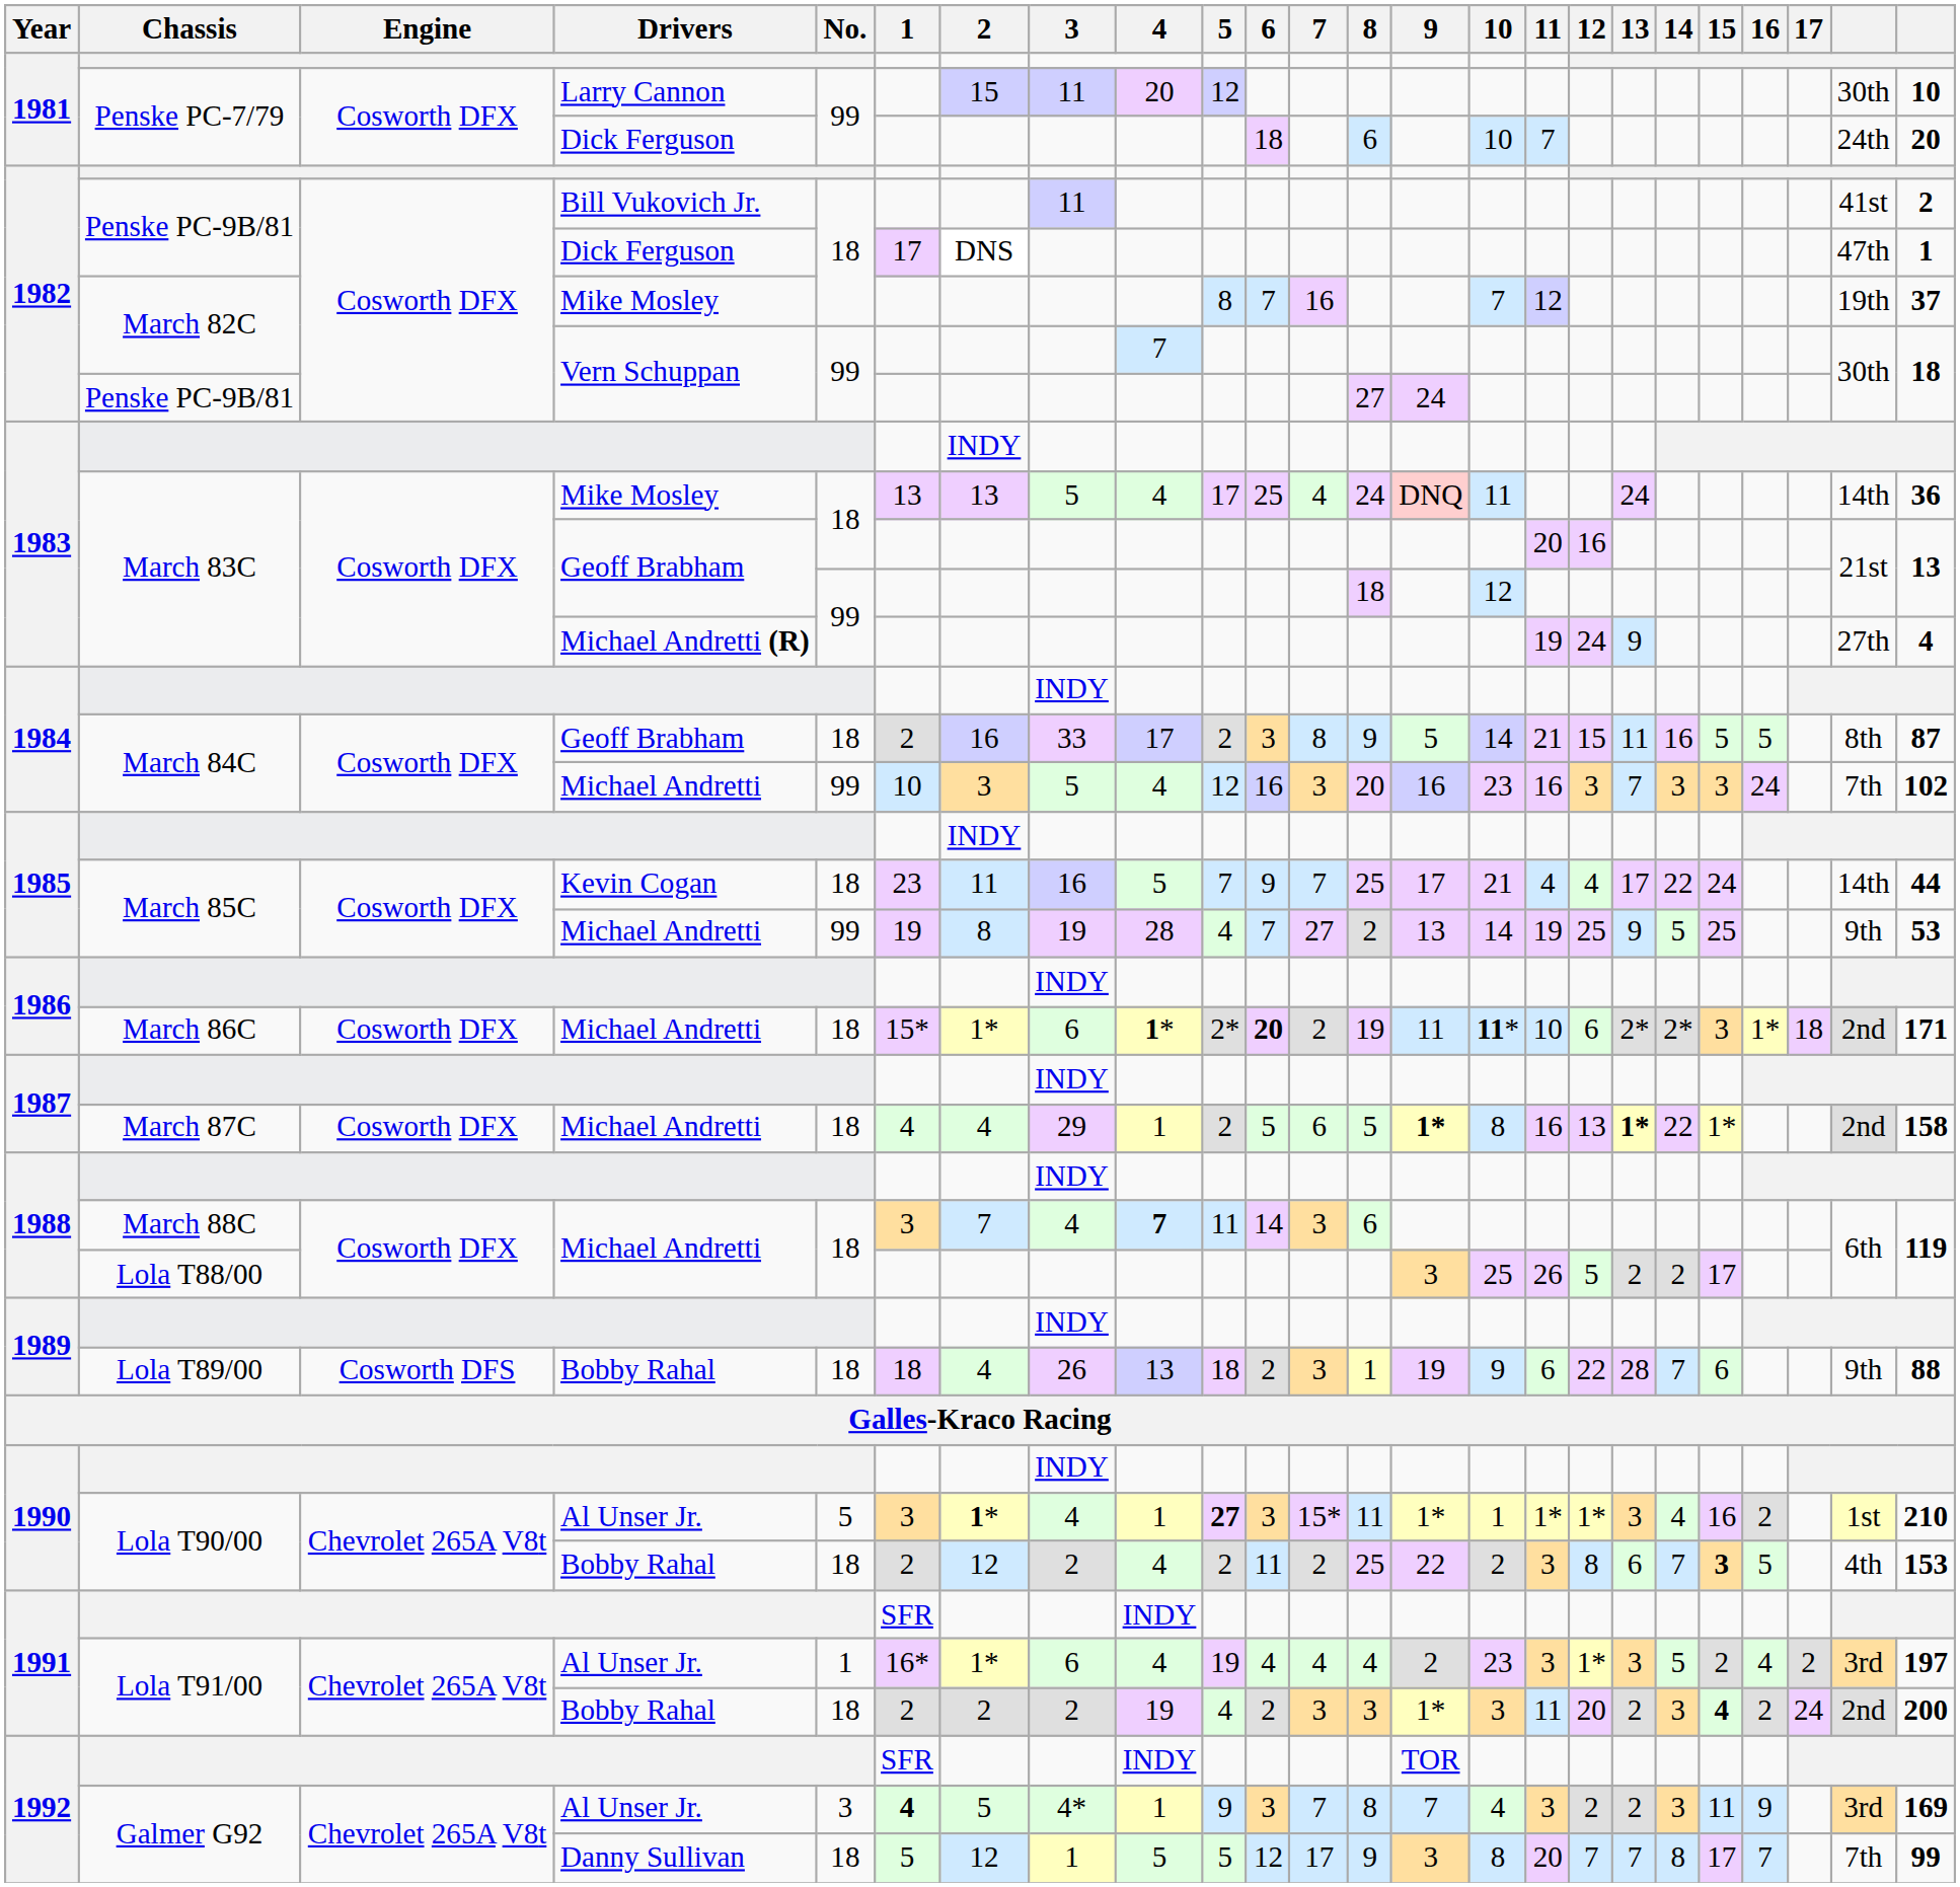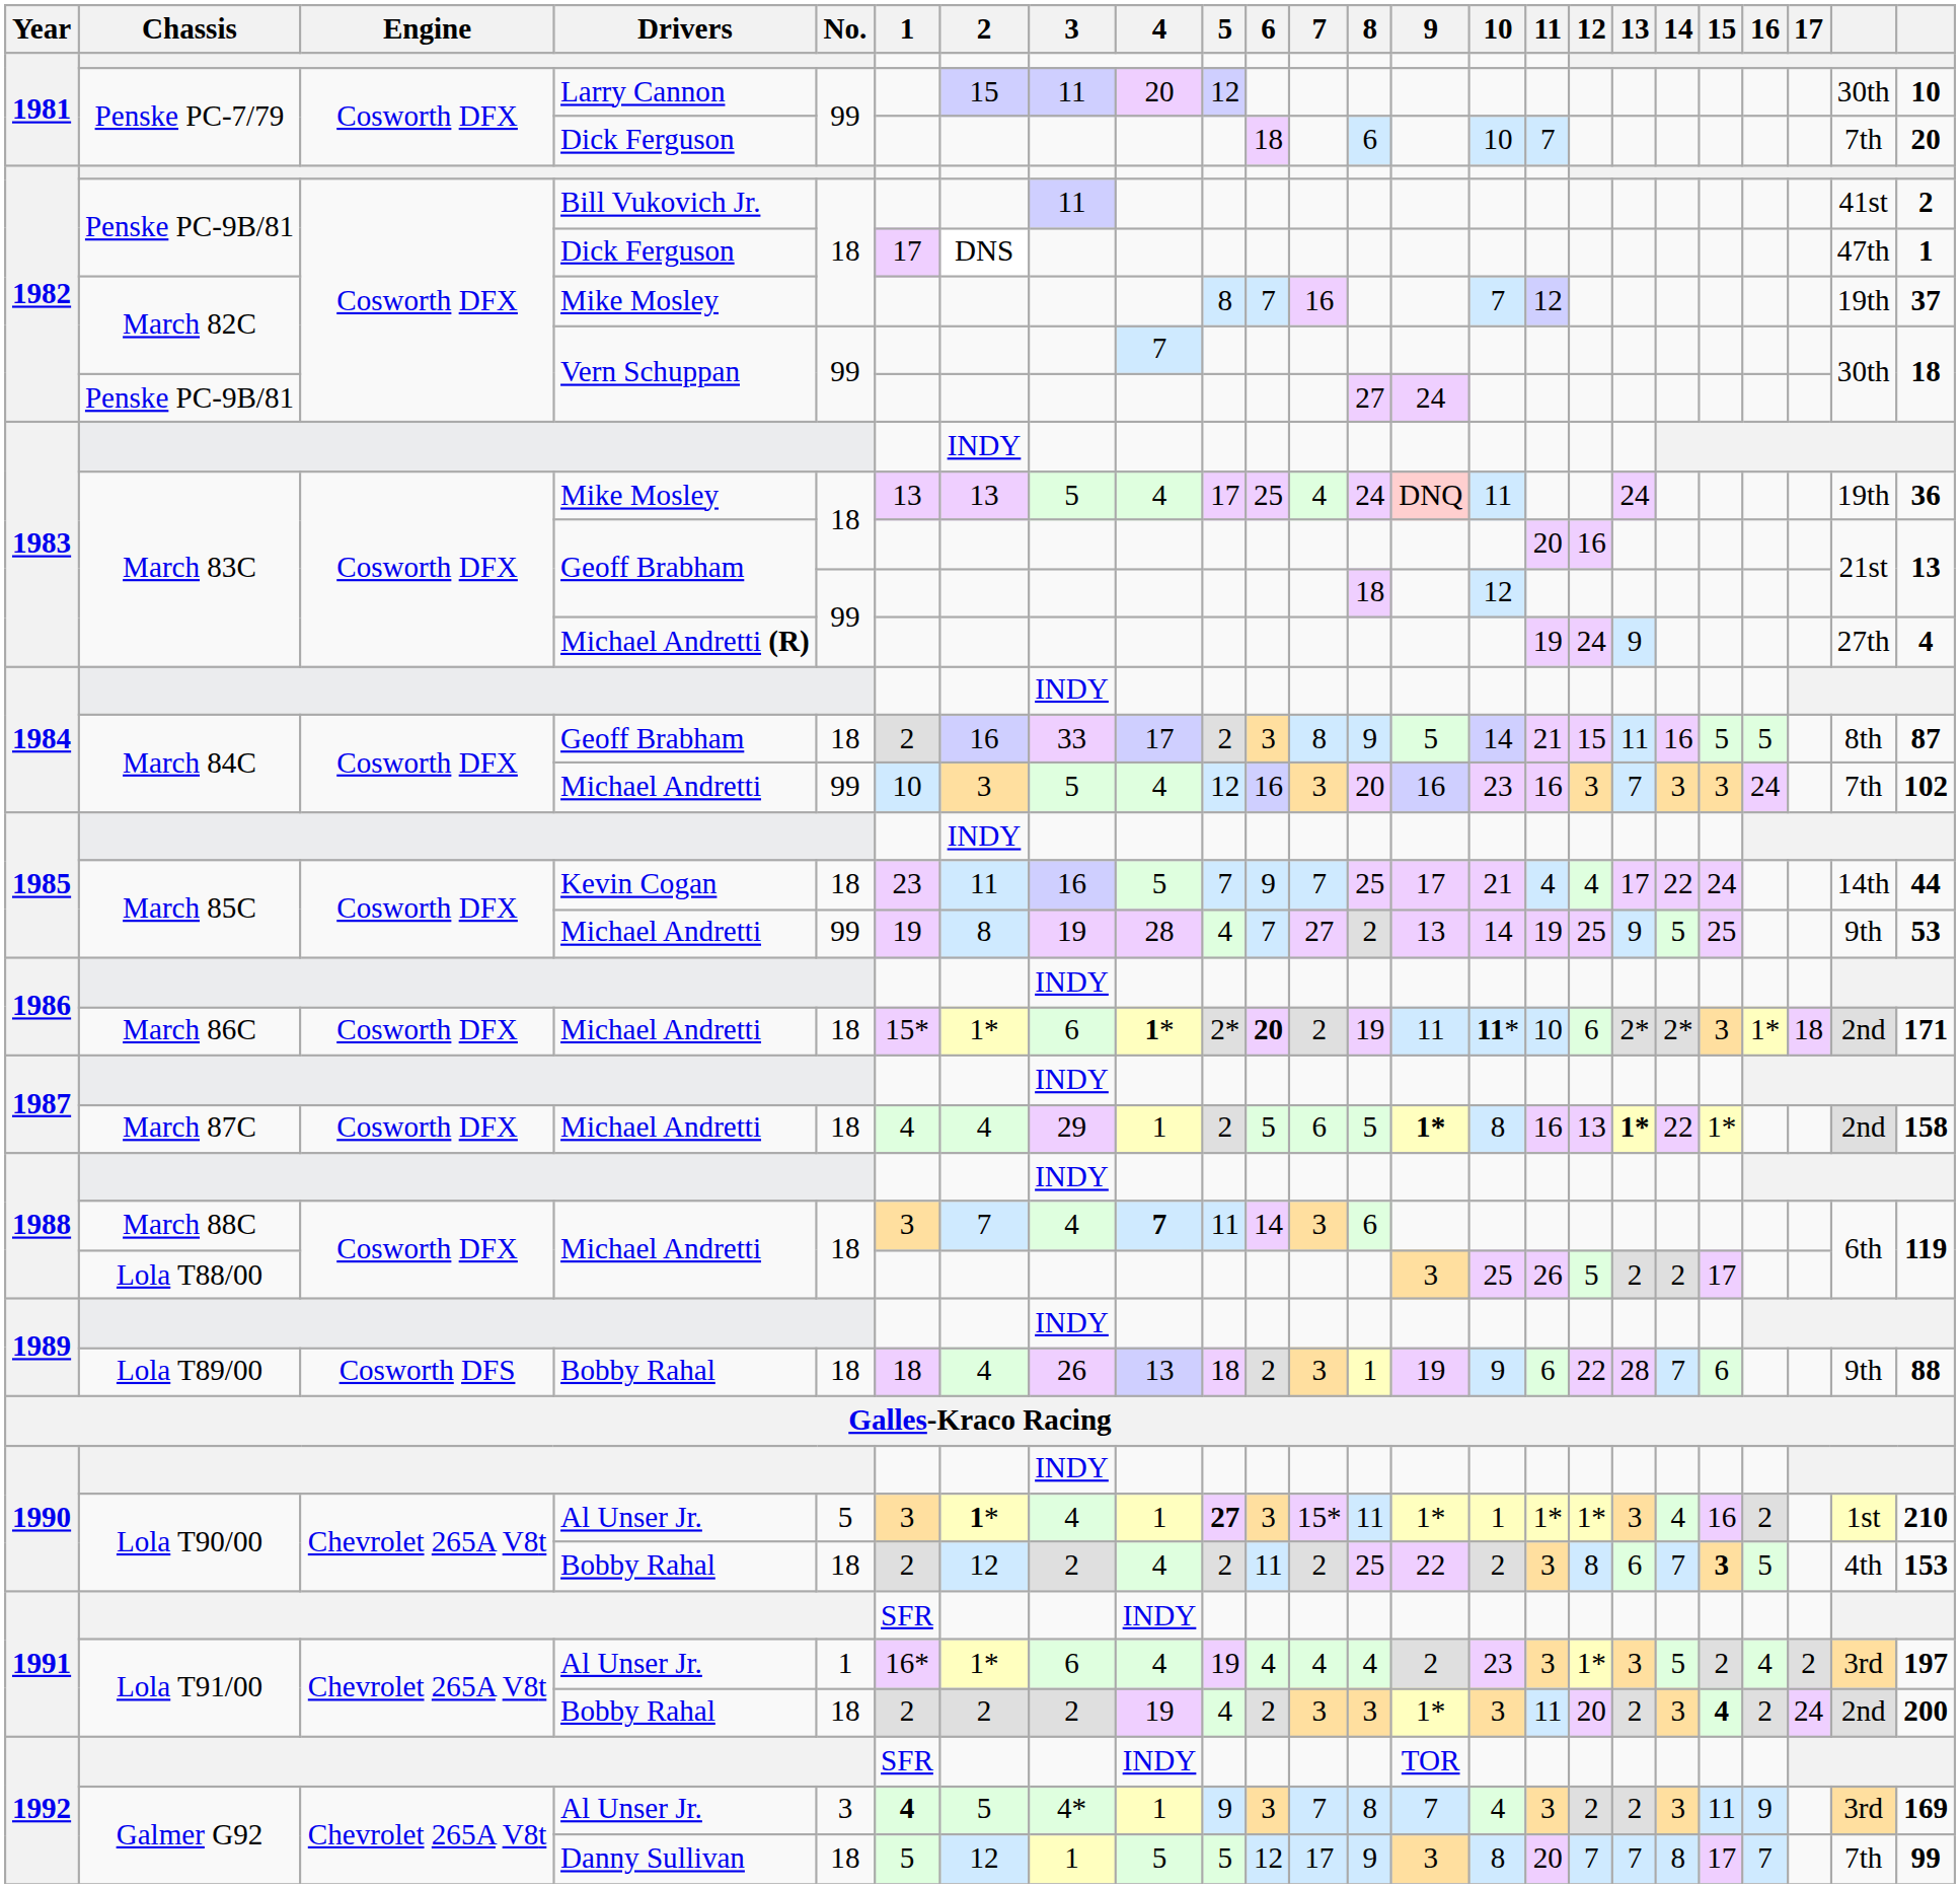Penske PC-7/79 / Dick Ferguson | column 23: 24th -> 7th
March 83C / Mike Mosley | column 23: 14th -> 19th
